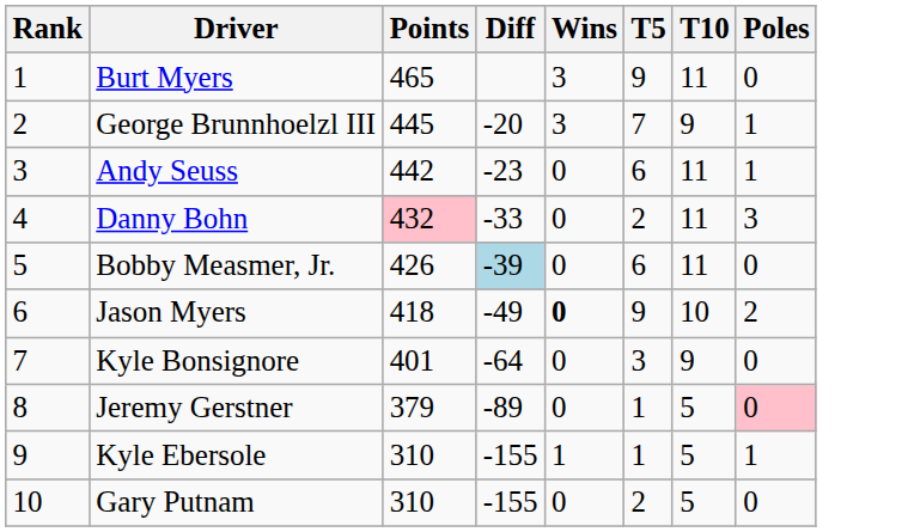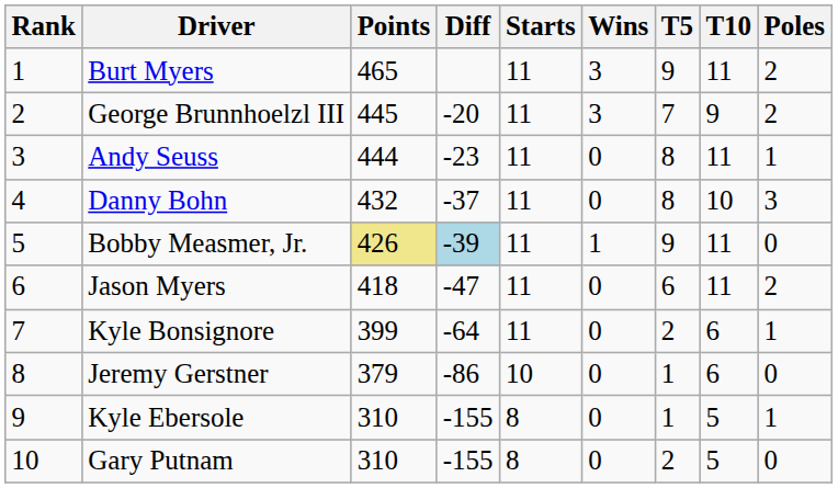+ column: Starts | 11 | 11 | 11 | 11 | 11 | 11 | 11 | 10 | 8 | 8
Burt Myers | Poles: 0 -> 2
George Brunnhoelzl III | Poles: 1 -> 2
Andy Seuss | Points: 442 -> 444
Andy Seuss | T5: 6 -> 8
Danny Bohn | Points: pink background -> no background
Danny Bohn | Diff: -33 -> -37
Danny Bohn | T5: 2 -> 8
Danny Bohn | T10: 11 -> 10
Bobby Measmer, Jr. | Points: no background -> khaki background
Bobby Measmer, Jr. | Wins: 0 -> 1
Bobby Measmer, Jr. | T5: 6 -> 9
Jason Myers | Diff: -49 -> -47
Jason Myers | Wins: bold -> normal
Jason Myers | T5: 9 -> 6
Jason Myers | T10: 10 -> 11
Kyle Bonsignore | Points: 401 -> 399
Kyle Bonsignore | T5: 3 -> 2
Kyle Bonsignore | T10: 9 -> 6
Kyle Bonsignore | Poles: 0 -> 1
Jeremy Gerstner | Diff: -89 -> -86
Jeremy Gerstner | T10: 5 -> 6
Jeremy Gerstner | Poles: pink background -> no background
Kyle Ebersole | Wins: 1 -> 0
